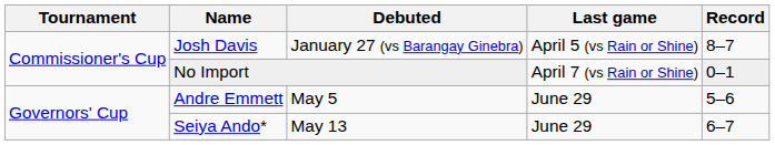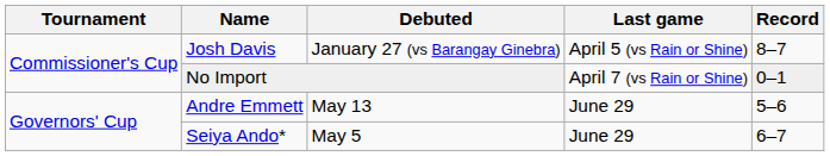Andre Emmett | Debuted: May 5 -> May 13
Seiya Ando* | Debuted: May 13 -> May 5
